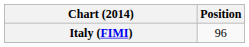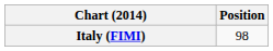Italy (FIMI) | Position: 96 -> 98
